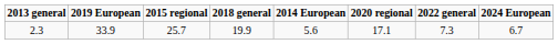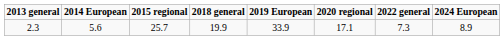columns swapped: 2014 European <-> 2019 European
2.3 | 2024 European: 6.7 -> 8.9
